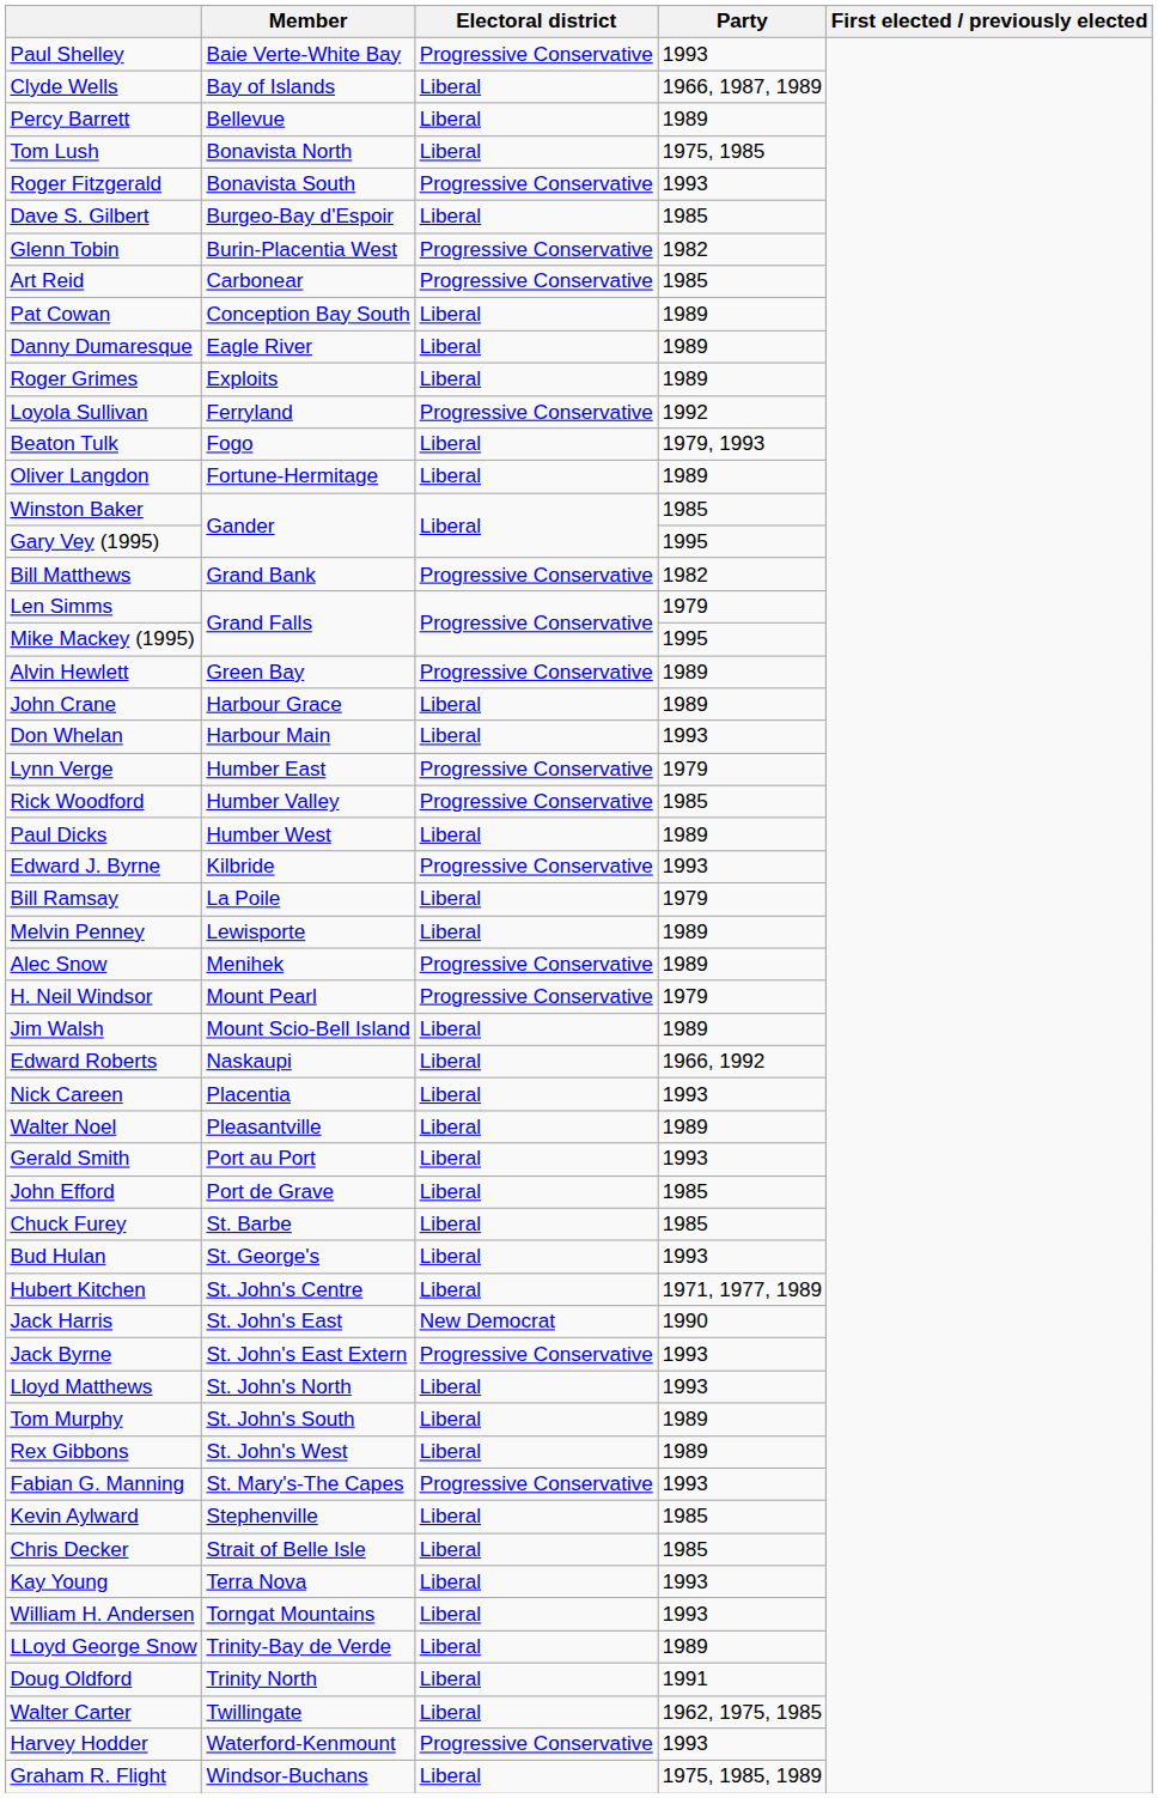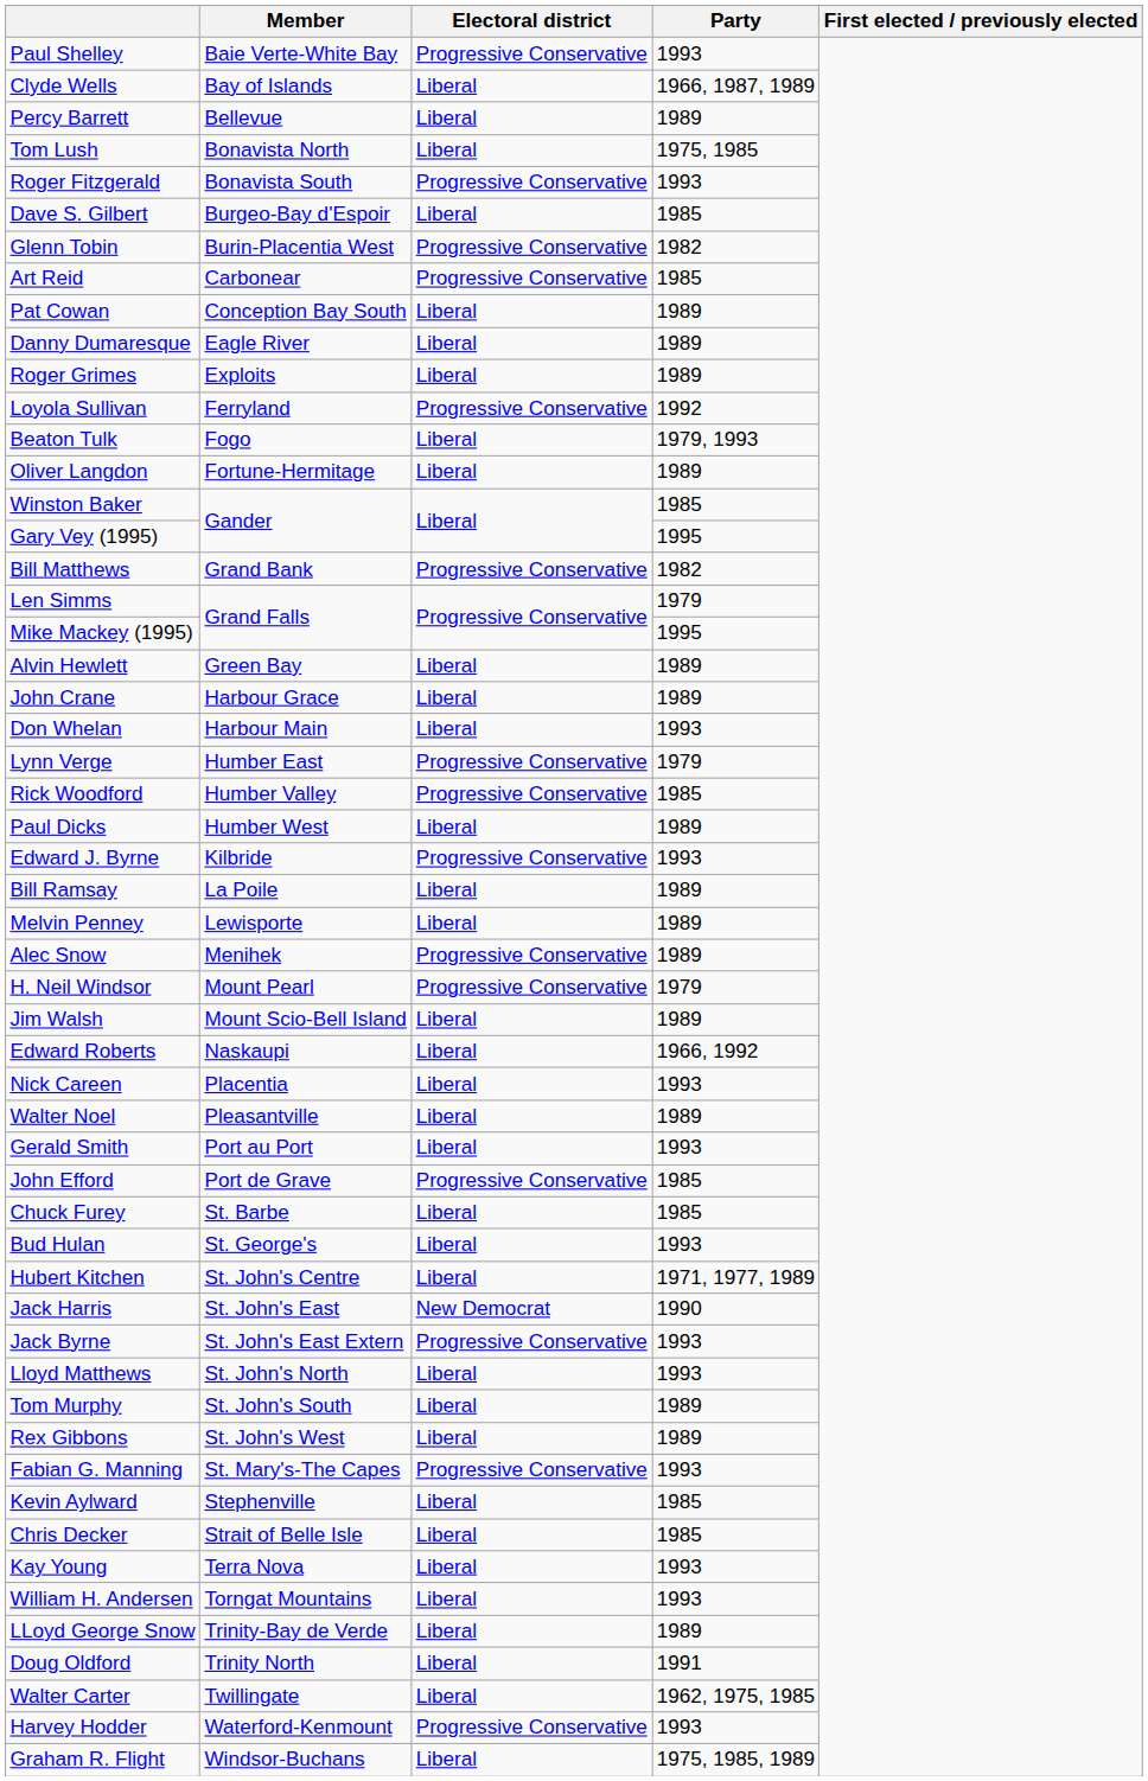Alvin Hewlett | Electoral district: Progressive Conservative -> Liberal
Bill Ramsay | Party: 1979 -> 1989
John Efford | Electoral district: Liberal -> Progressive Conservative
